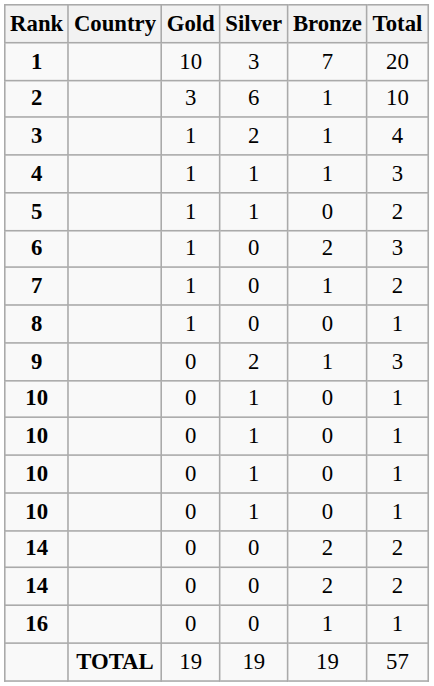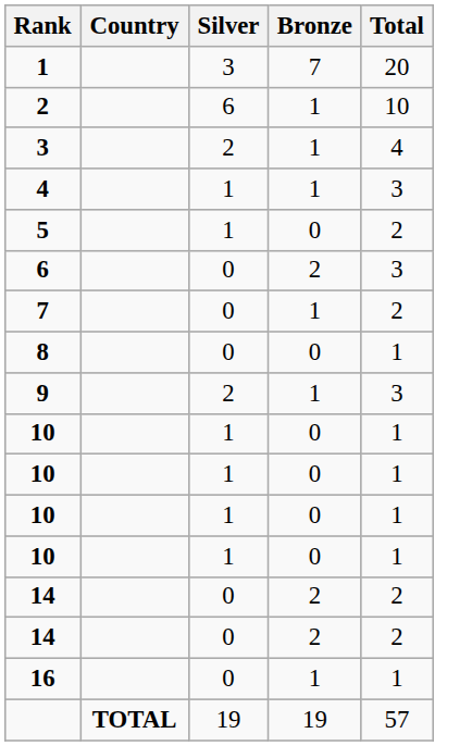- column: Gold | 10 | 3 | 1 | 1 | 1 | 1 | 1 | 1 | 0 | 0 | 0 | 0 | 0 | 0 | 0 | 0 | 19
